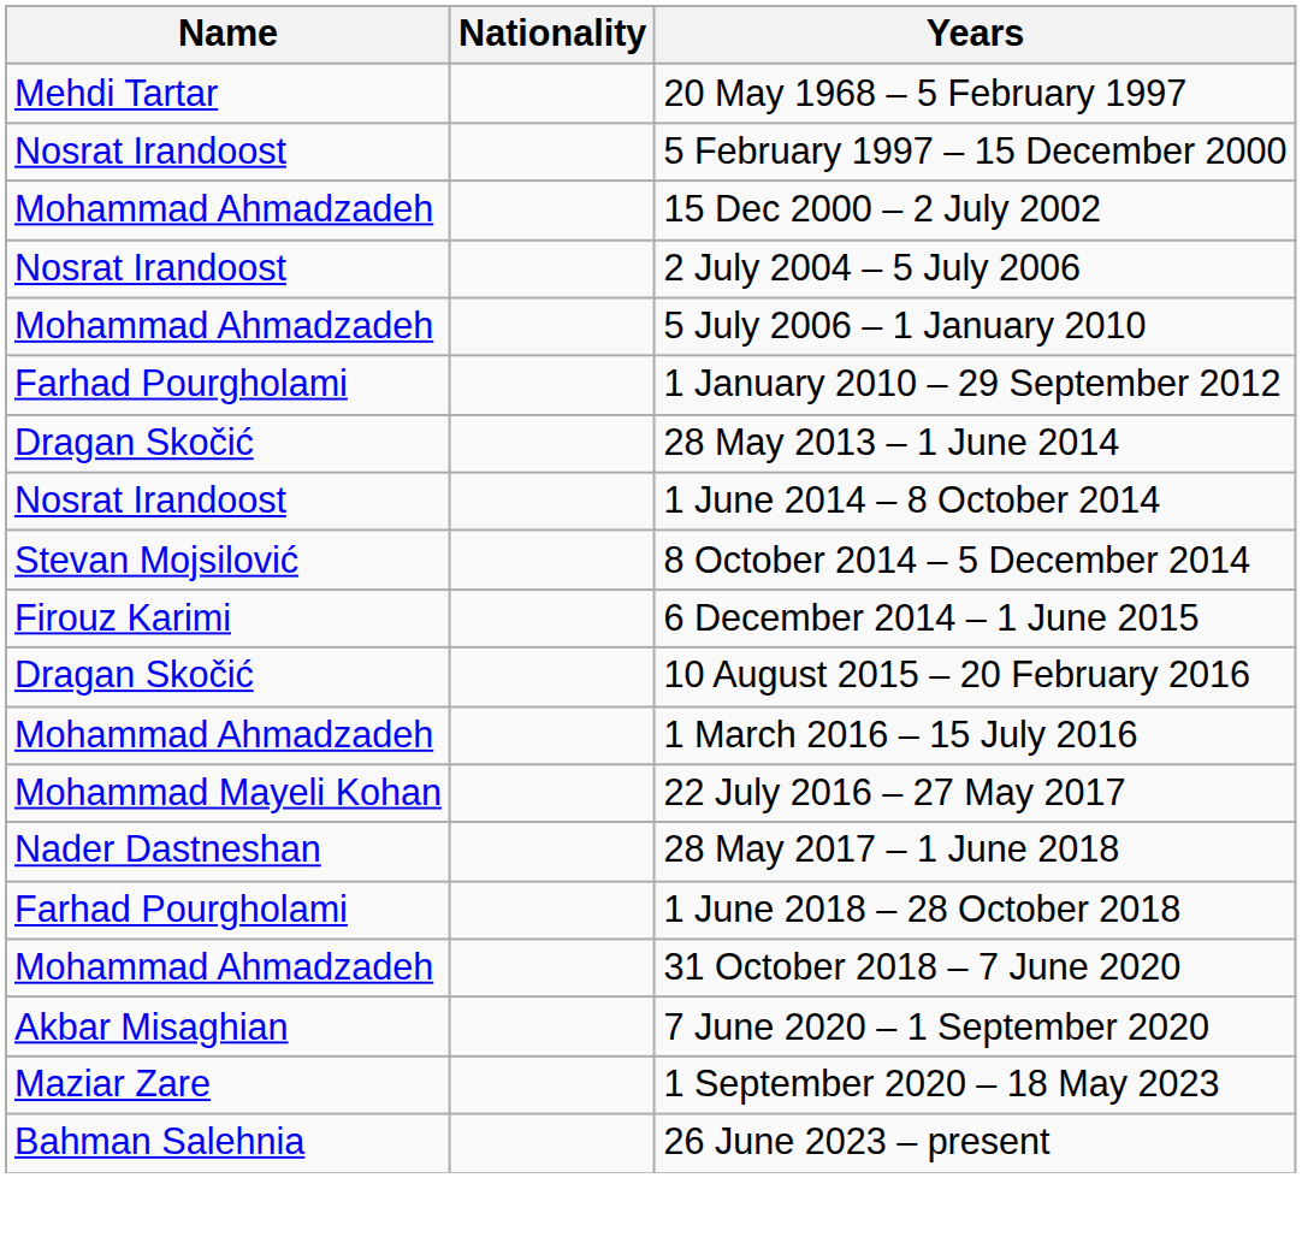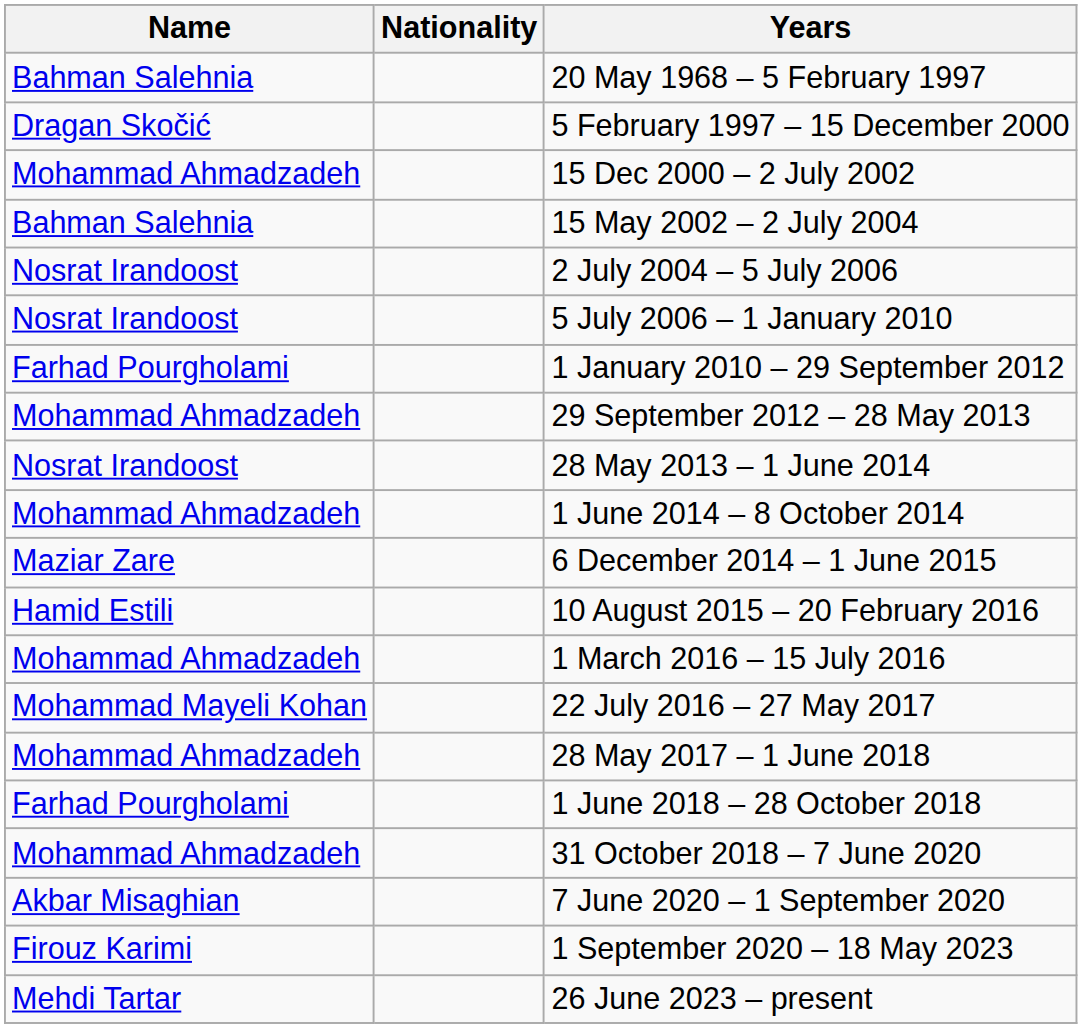20 May 1968 – 5 February 1997 | Name: Mehdi Tartar -> Bahman Salehnia
5 February 1997 – 15 December 2000 | Name: Nosrat Irandoost -> Dragan Skočić
+ row: Bahman Salehnia | 15 May 2002 – 2 July 2004
5 July 2006 – 1 January 2010 | Name: Mohammad Ahmadzadeh -> Nosrat Irandoost
+ row: Mohammad Ahmadzadeh | 29 September 2012 – 28 May 2013
28 May 2013 – 1 June 2014 | Name: Dragan Skočić -> Nosrat Irandoost
1 June 2014 – 8 October 2014 | Name: Nosrat Irandoost -> Mohammad Ahmadzadeh
- row: Stevan Mojsilović | 8 October 2014 – 5 December 2014
6 December 2014 – 1 June 2015 | Name: Firouz Karimi -> Maziar Zare
10 August 2015 – 20 February 2016 | Name: Dragan Skočić -> Hamid Estili
28 May 2017 – 1 June 2018 | Name: Nader Dastneshan -> Mohammad Ahmadzadeh
1 September 2020 – 18 May 2023 | Name: Maziar Zare -> Firouz Karimi
26 June 2023 – present | Name: Bahman Salehnia -> Mehdi Tartar
